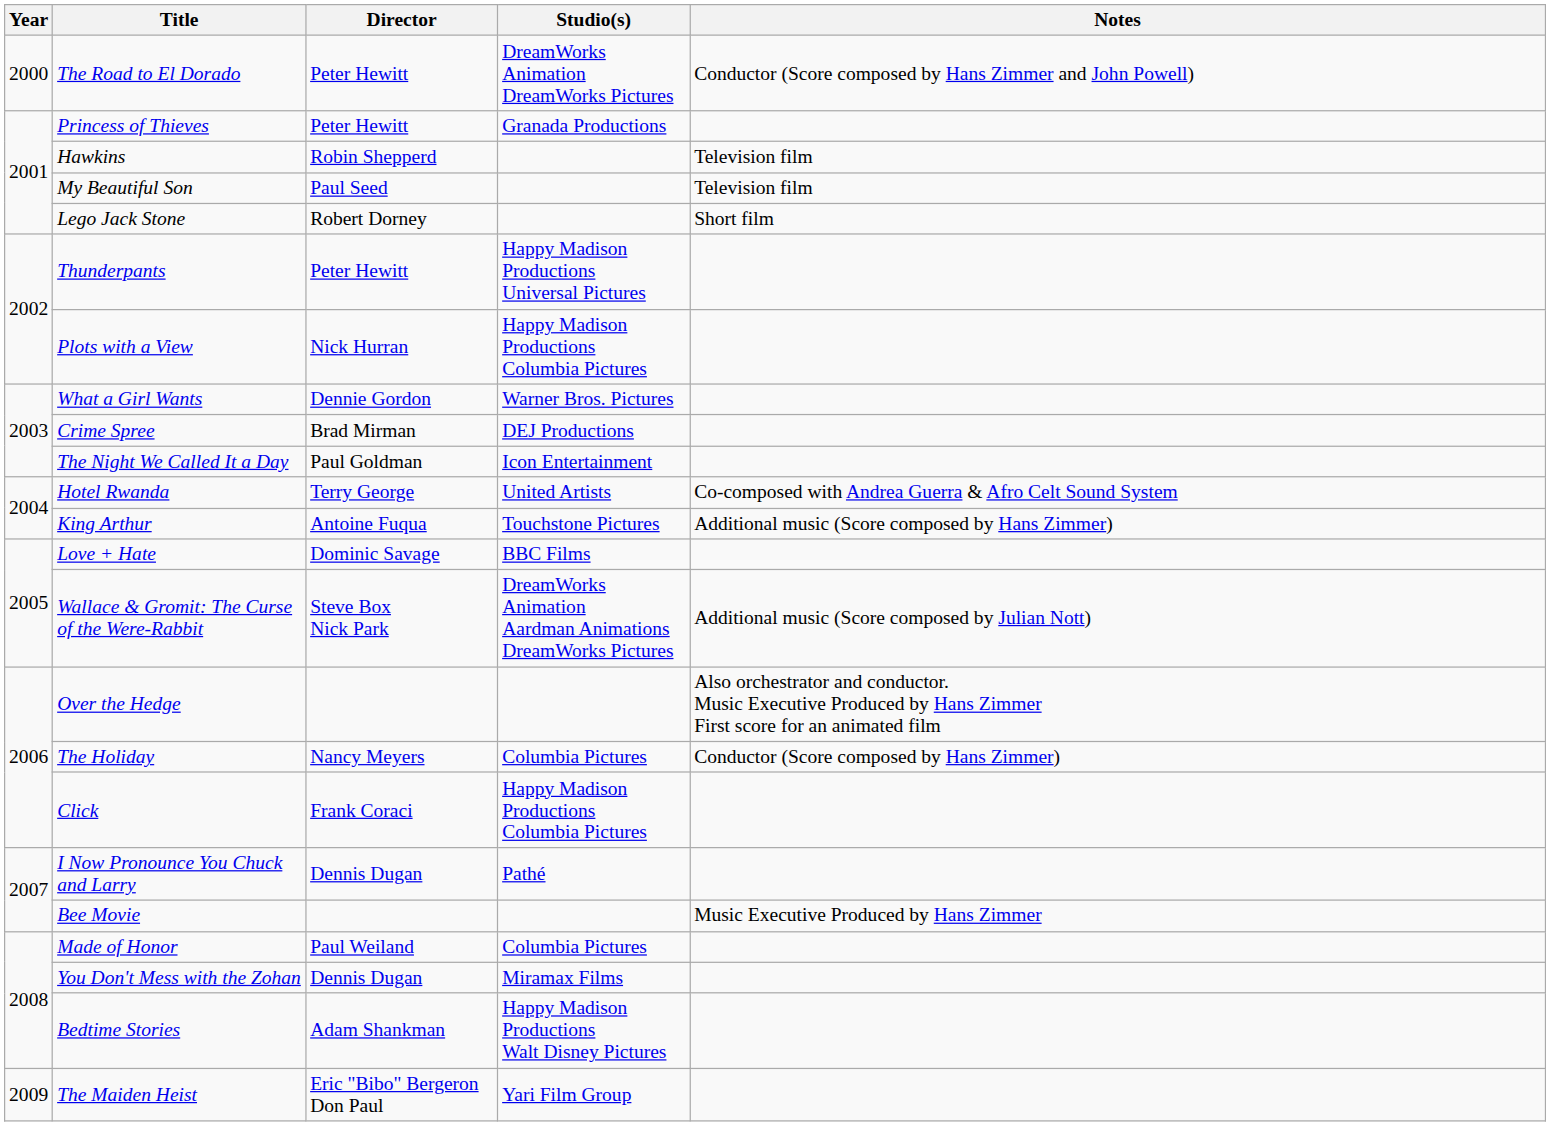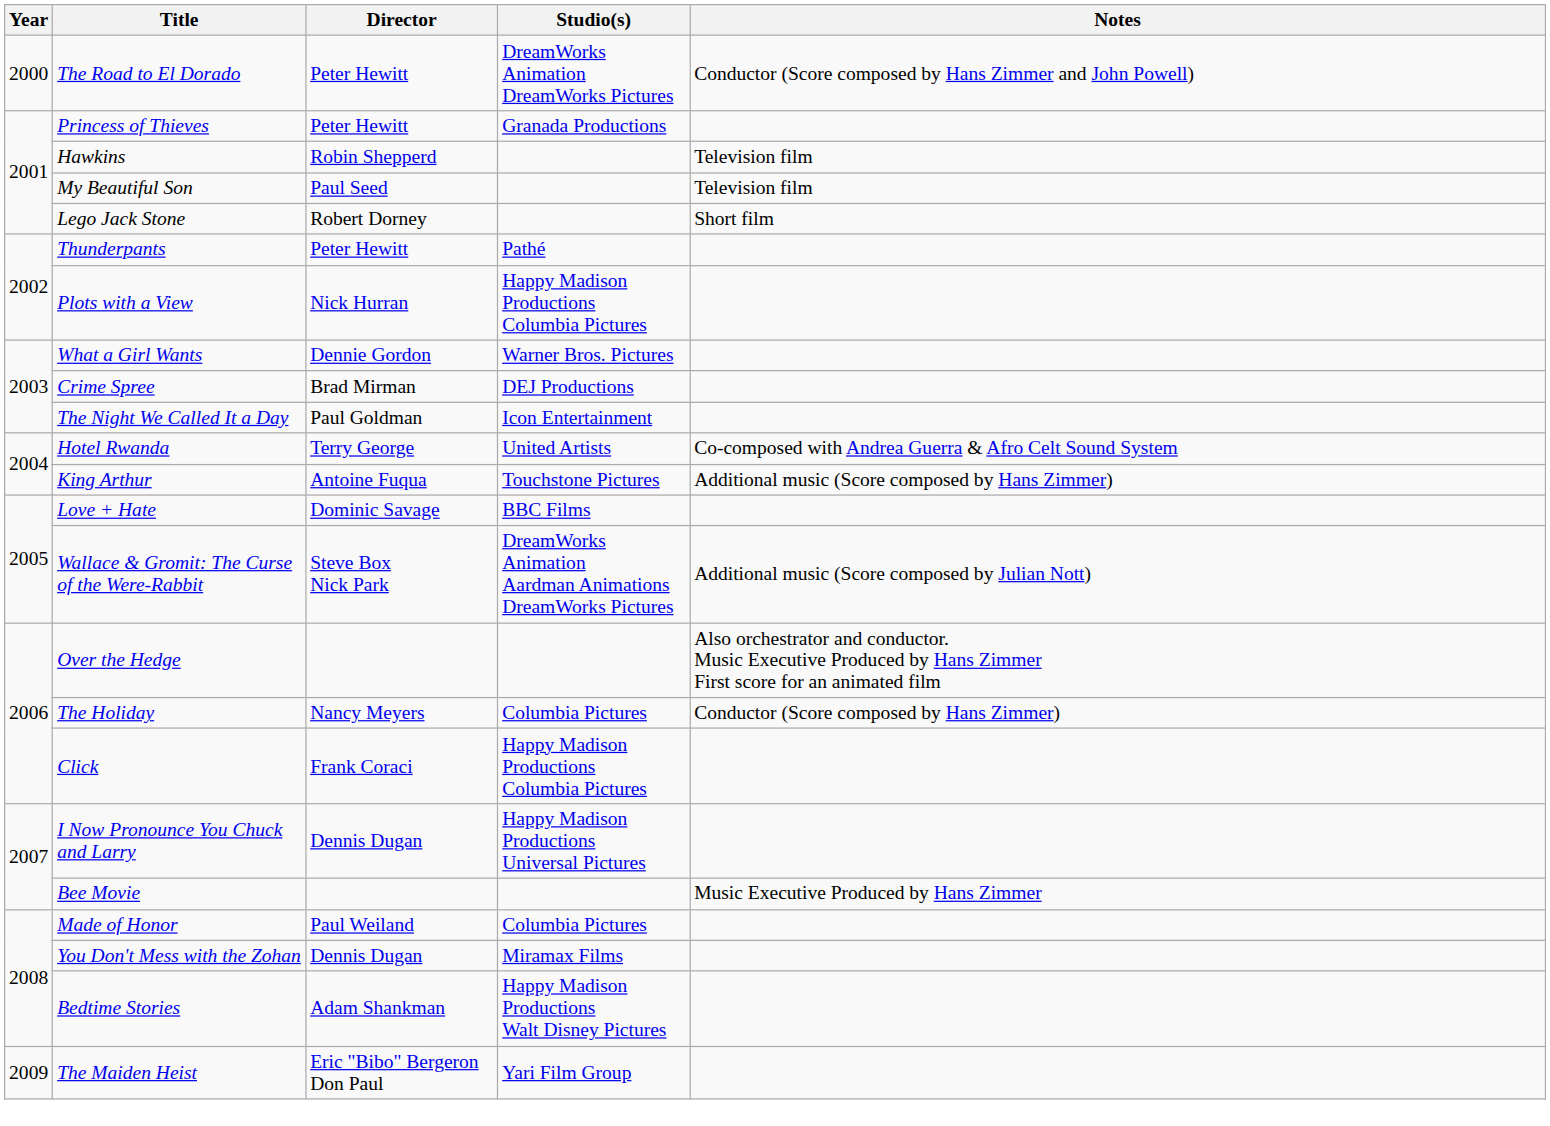Thunderpants | Studio(s): Happy Madison Productions Universal Pictures -> Pathé
I Now Pronounce You Chuck and Larry | Studio(s): Pathé -> Happy Madison Productions Universal Pictures
